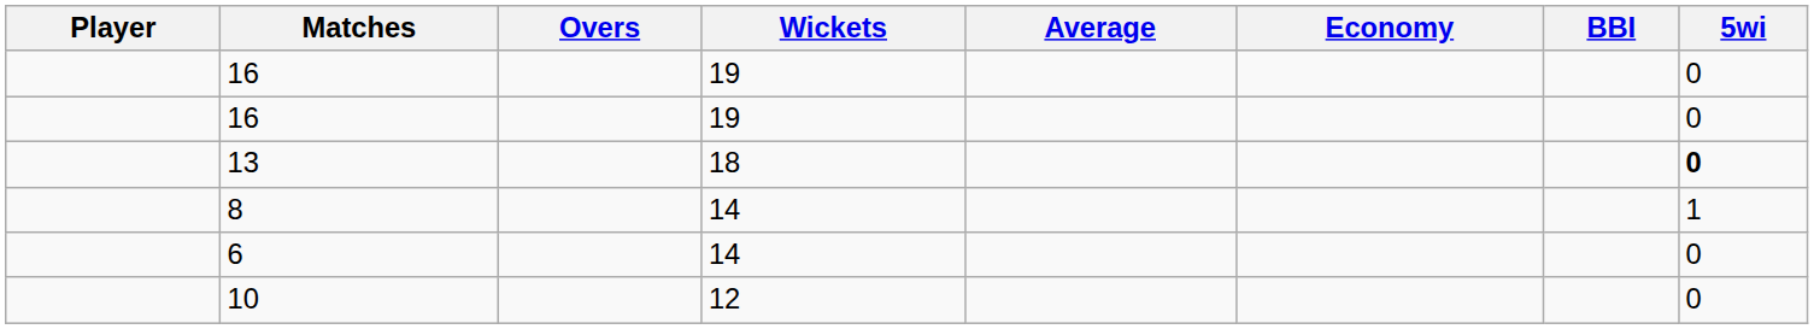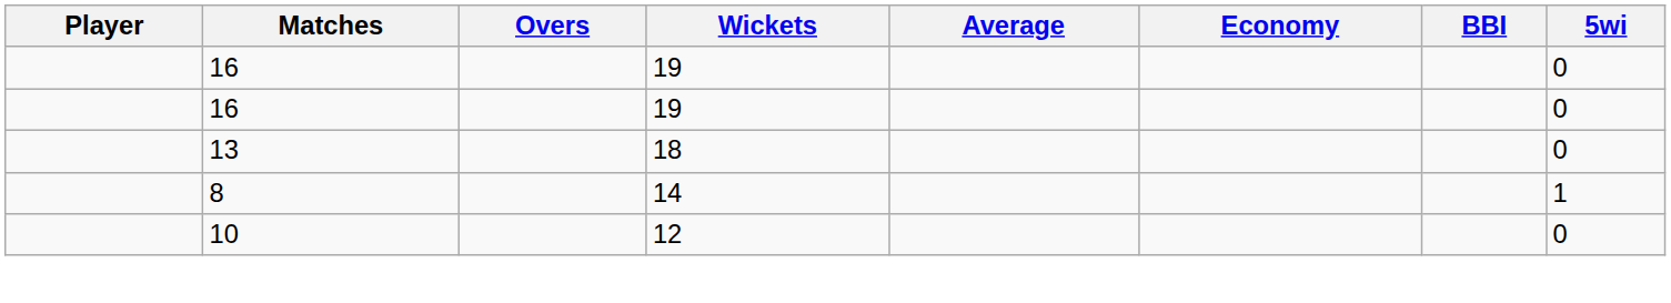13 | 5wi: bold -> normal
- row: 6 | 14 | 0
